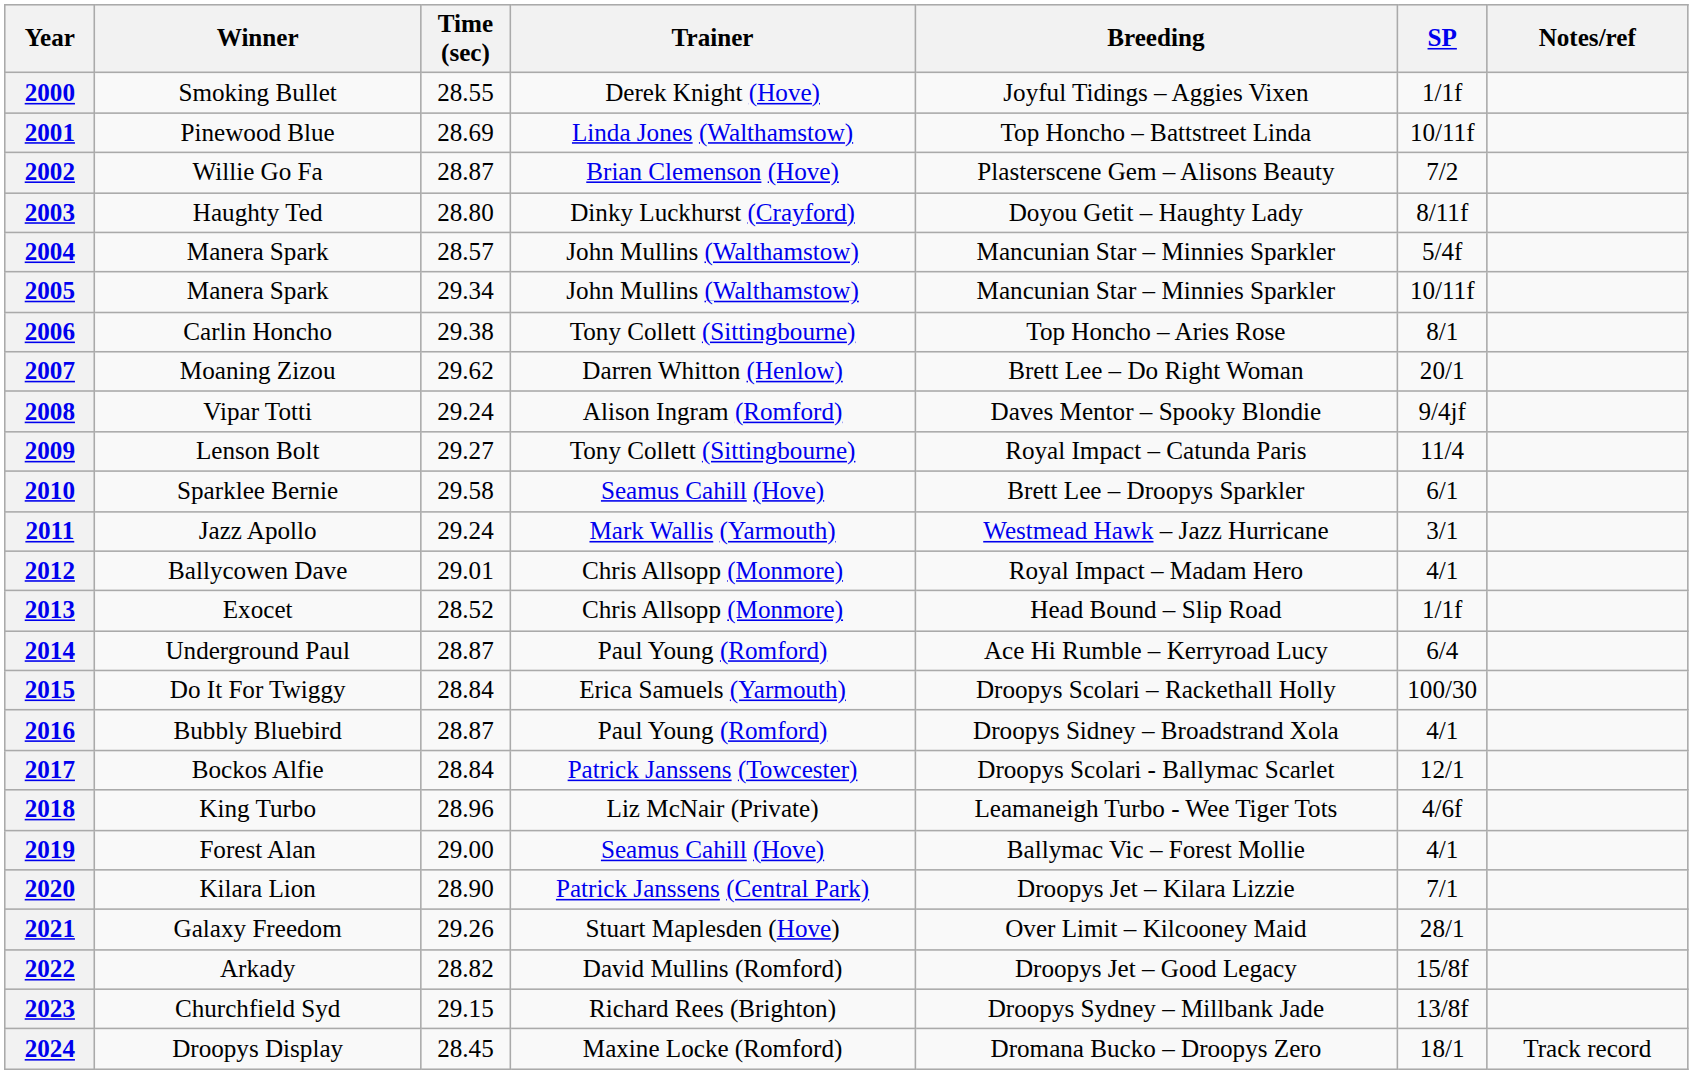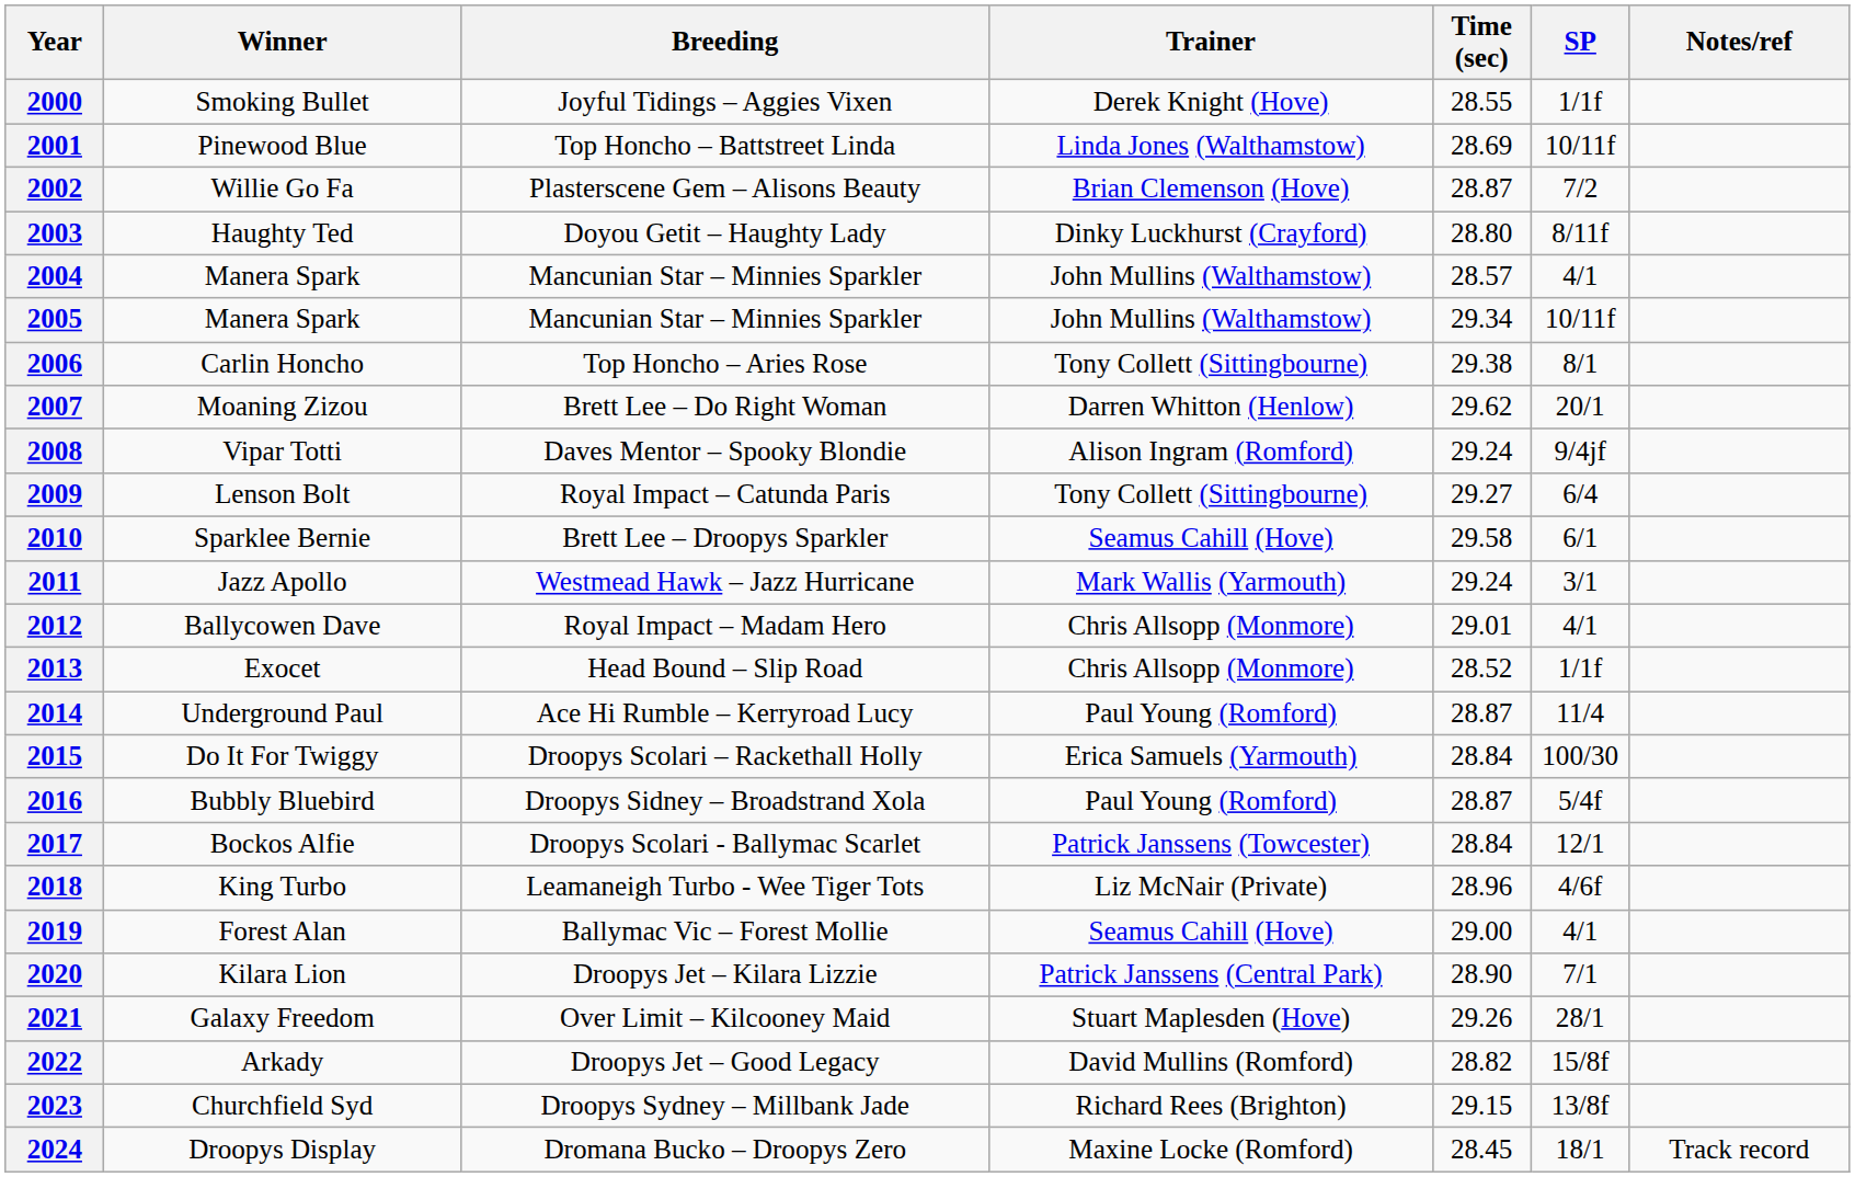columns swapped: Breeding <-> Time (sec)
2004 | SP: 5/4f -> 4/1
2009 | SP: 11/4 -> 6/4
2014 | SP: 6/4 -> 11/4
2016 | SP: 4/1 -> 5/4f
